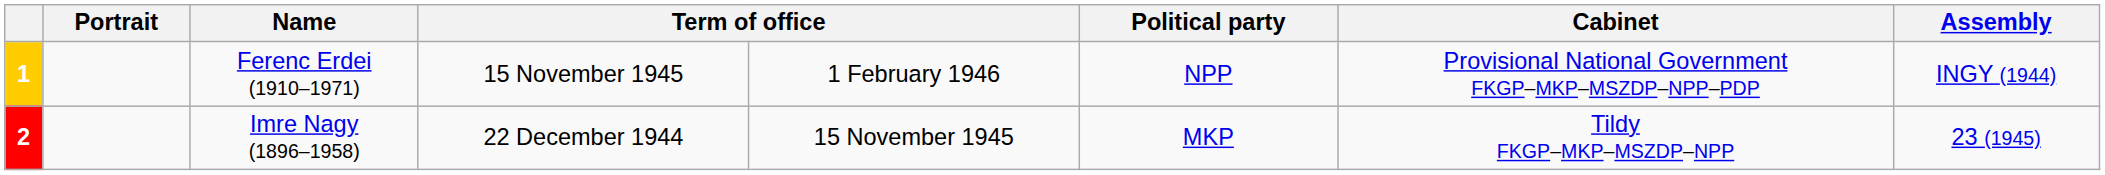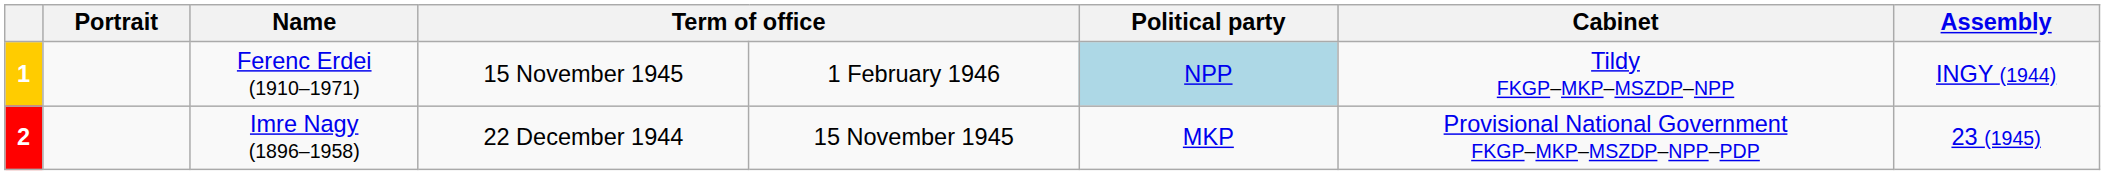1 | Political party: no background -> lightblue background
1 | Cabinet: Provisional National Government FKGP–MKP–MSZDP–NPP–PDP -> Tildy FKGP–MKP–MSZDP–NPP
2 | Cabinet: Tildy FKGP–MKP–MSZDP–NPP -> Provisional National Government FKGP–MKP–MSZDP–NPP–PDP
